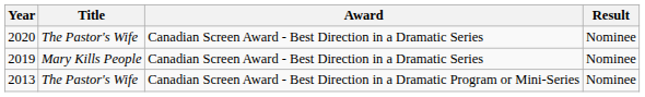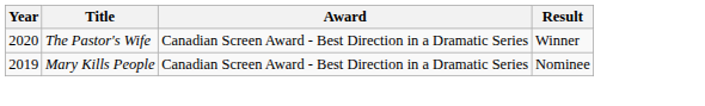2020 | Result: Nominee -> Winner
- row: 2013 | The Pastor's Wife | Canadian Screen Award - Best Direction in a Dramatic Program or Mini-Series | Nominee
